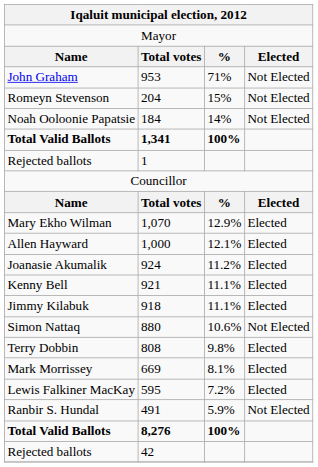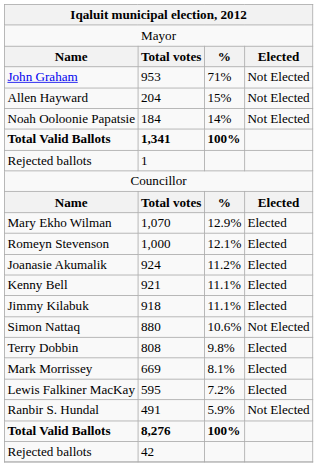204 | column 1: Romeyn Stevenson -> Allen Hayward
1,000 | column 1: Allen Hayward -> Romeyn Stevenson
